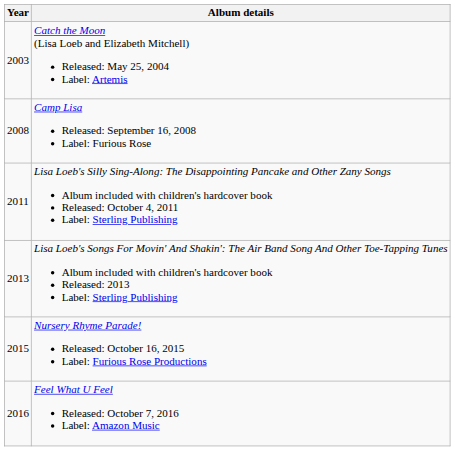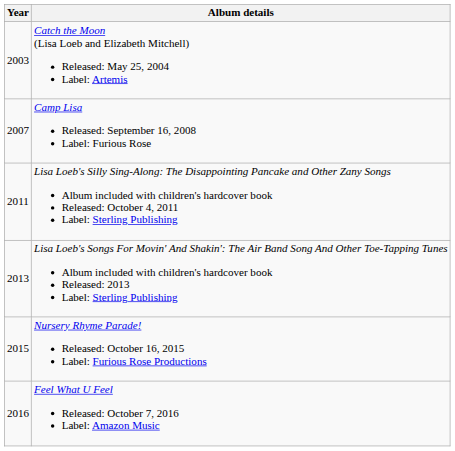Camp Lisa Released: September 16, 2008 Label: Furious Rose | Year: 2008 -> 2007
